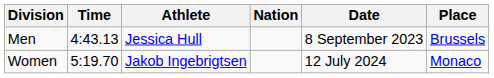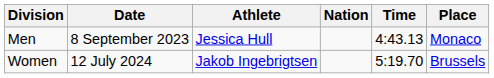columns swapped: Time <-> Date
Men | Place: Brussels -> Monaco
Women | Place: Monaco -> Brussels
